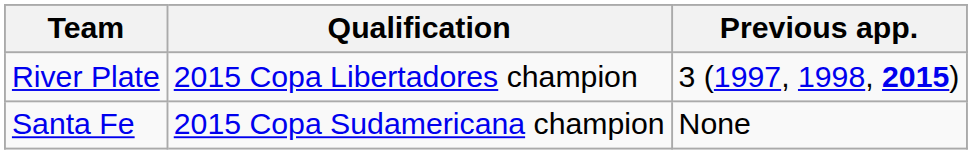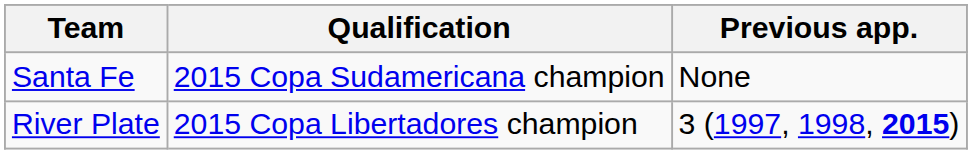rows swapped: River Plate <-> Santa Fe
